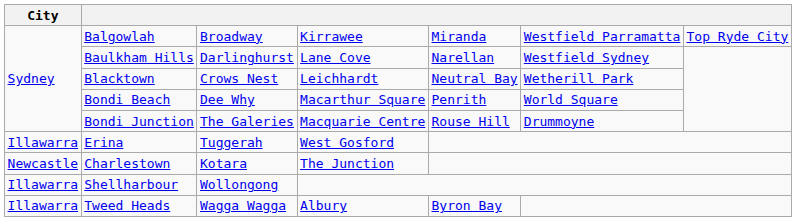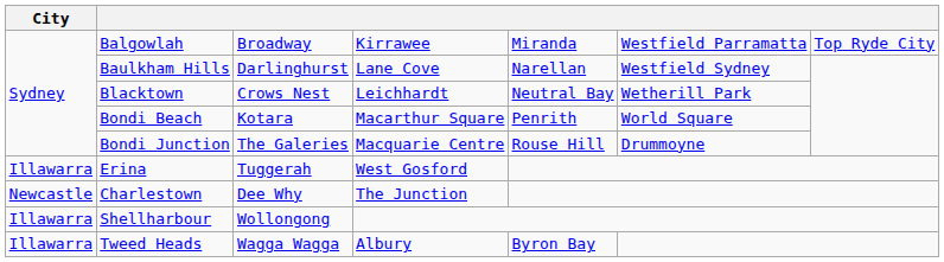Bondi Beach | column 3: Dee Why -> Kotara
Charlestown | column 3: Kotara -> Dee Why
